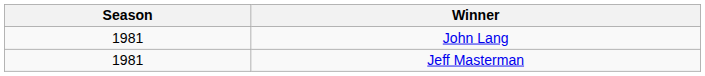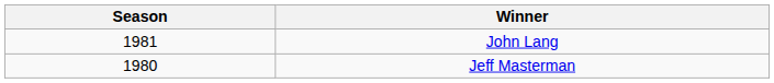Jeff Masterman | Season: 1981 -> 1980
